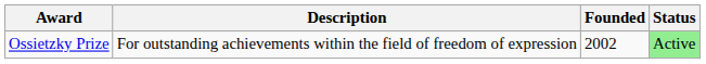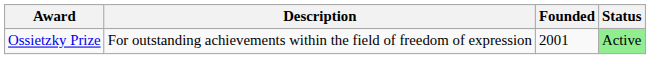Ossietzky Prize | Founded: 2002 -> 2001
